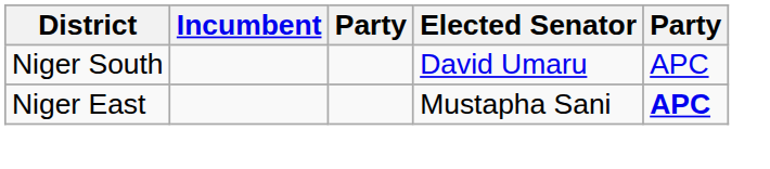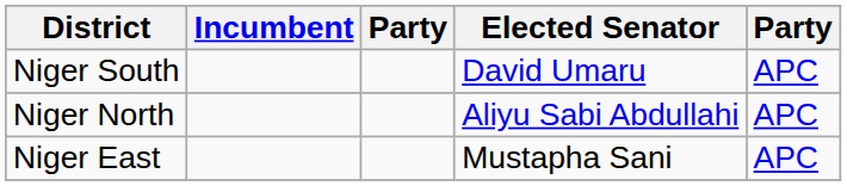+ row: Niger North | Aliyu Sabi Abdullahi | APC
Niger East | column 5: bold -> normal
